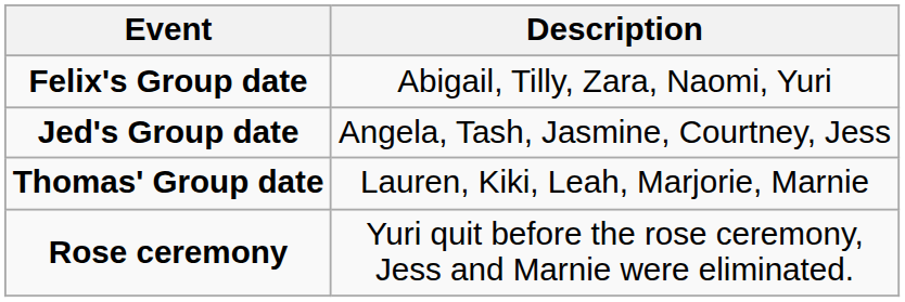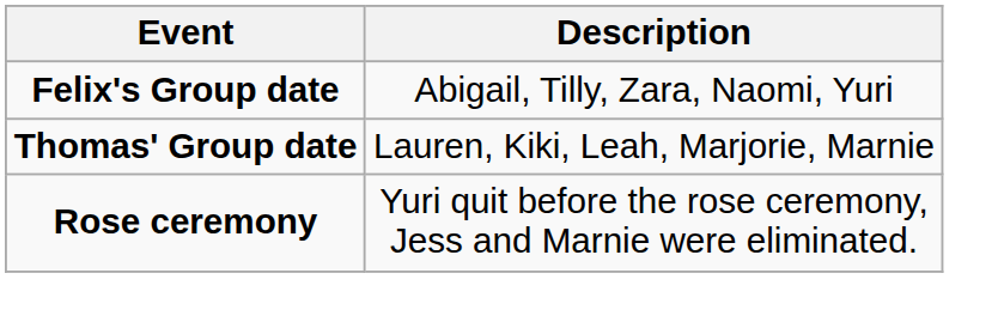- row: Jed's Group date | Angela, Tash, Jasmine, Courtney, Jess
